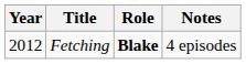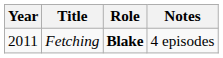Fetching | Year: 2012 -> 2011
